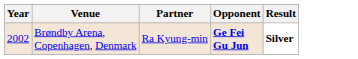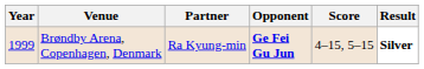+ column: Score | 4–15, 5–15
Brøndby Arena, Copenhagen, Denmark | Year: 2002 -> 1999
